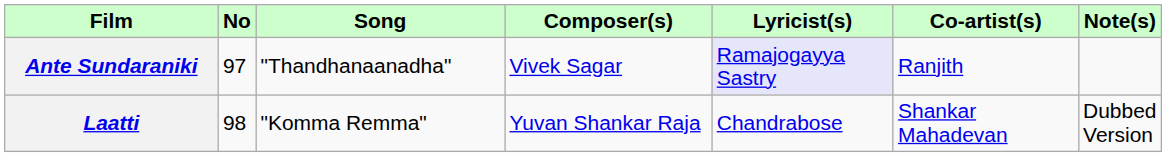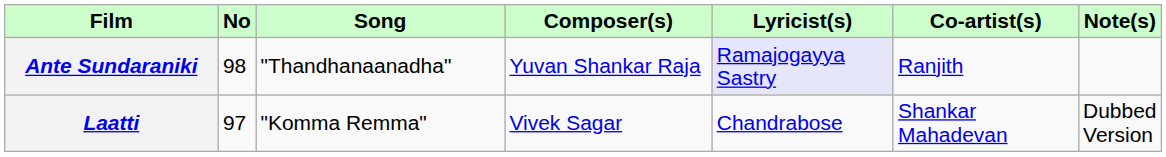Ante Sundaraniki | No: 97 -> 98
Ante Sundaraniki | Composer(s): Vivek Sagar -> Yuvan Shankar Raja
Laatti | No: 98 -> 97
Laatti | Composer(s): Yuvan Shankar Raja -> Vivek Sagar
